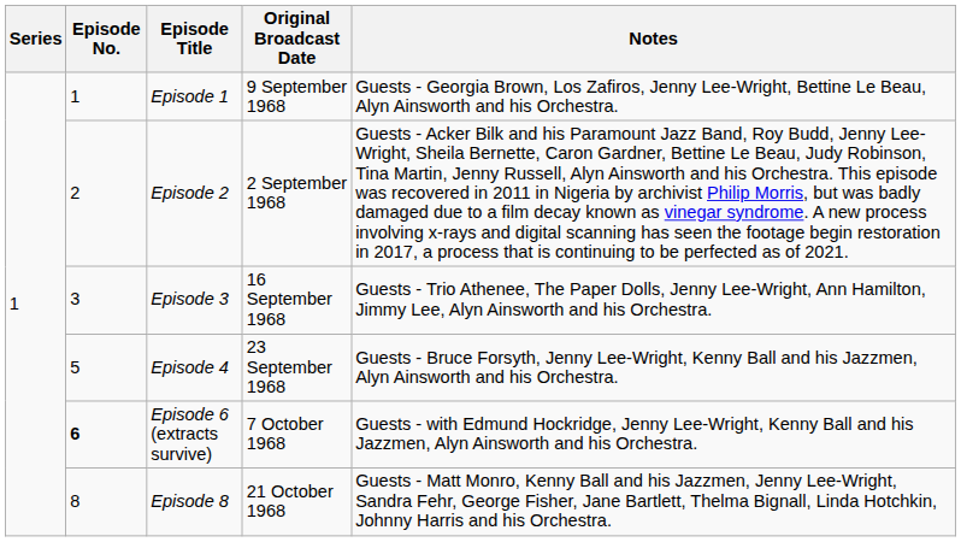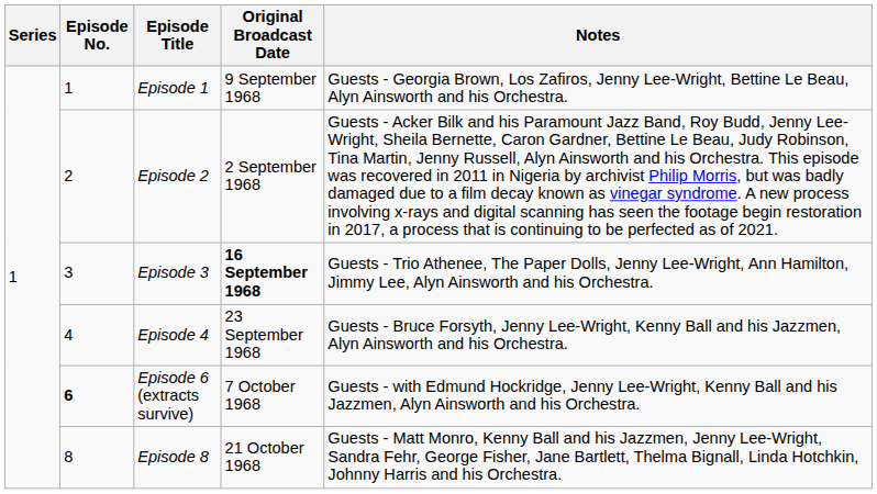Episode 3 | Original Broadcast Date: normal -> bold
Episode 4 | Episode No.: 5 -> 4
